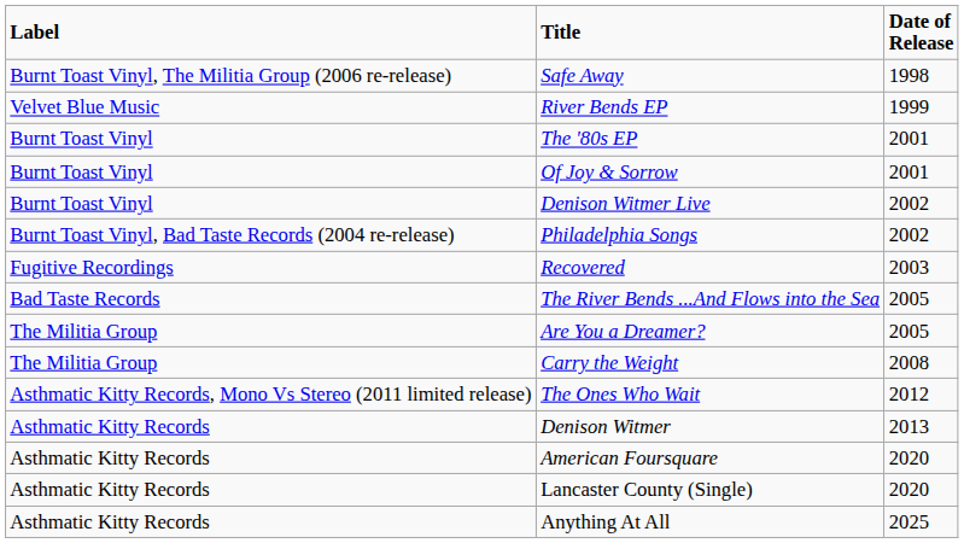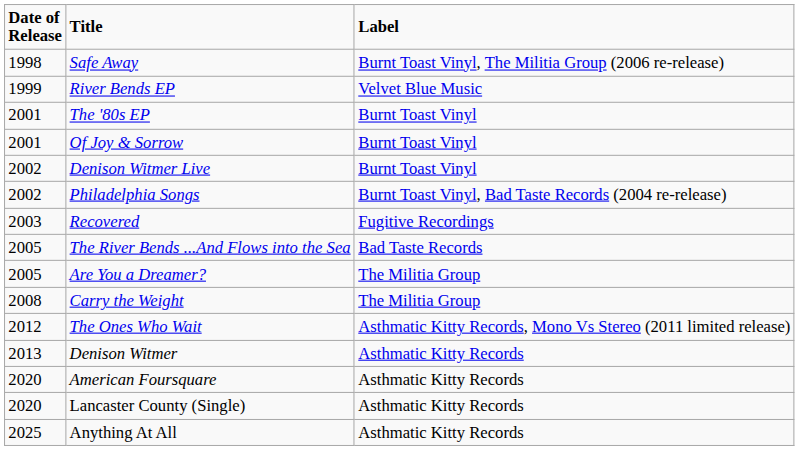columns swapped: Date of Release <-> Label
